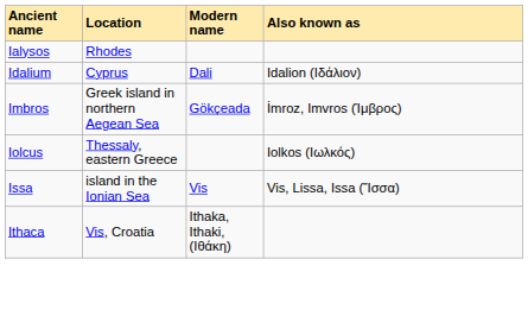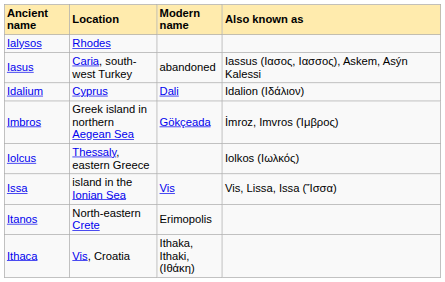+ row: Iasus | Caria, south-west Turkey | abandoned | Iassus (Iασoς, Iασσoς), Askem, Asýn Kalessi
+ row: Itanos | North-eastern Crete | Erimopolis
